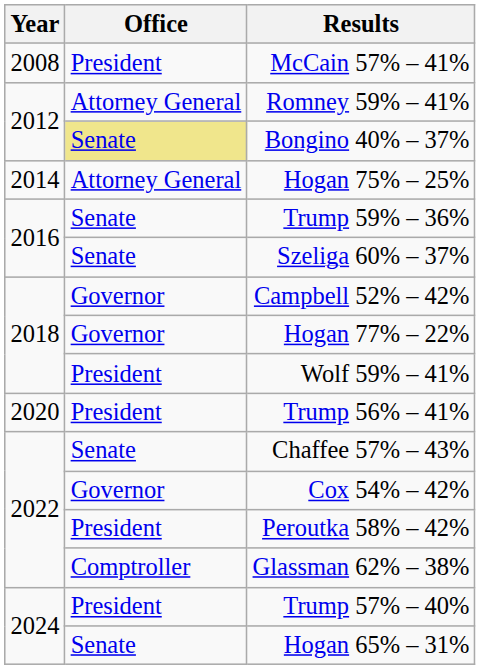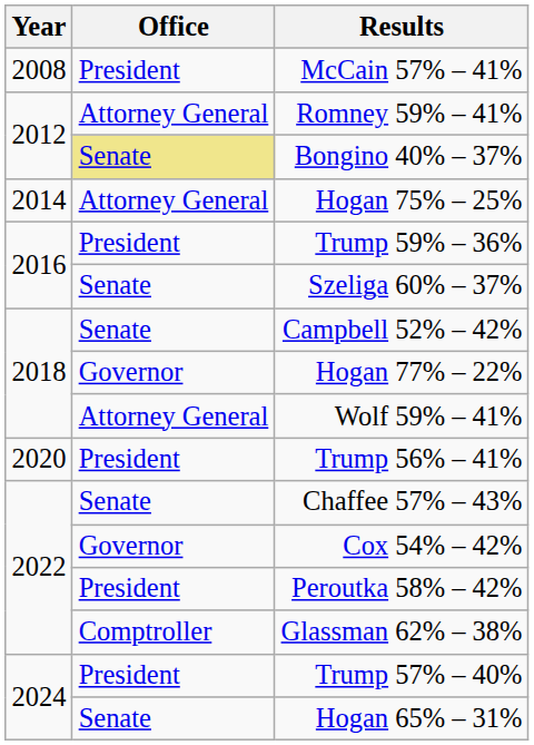Trump 59% – 36% | Office: Senate -> President
Campbell 52% – 42% | Office: Governor -> Senate
Wolf 59% – 41% | Office: President -> Attorney General
